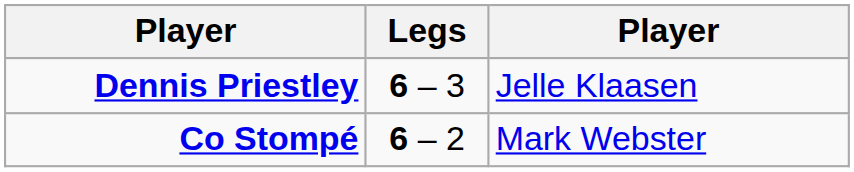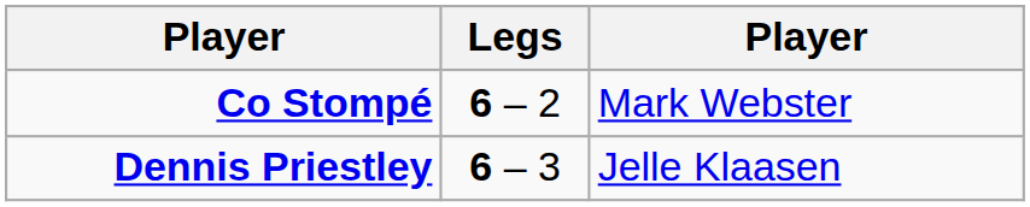rows swapped: Co Stompé <-> Dennis Priestley
